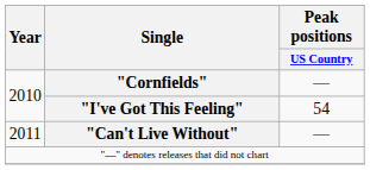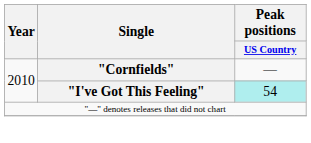"I've Got This Feeling" | Peak positions / US Country: no background -> paleturquoise background
- row: 2011 | "Can't Live Without" | —
